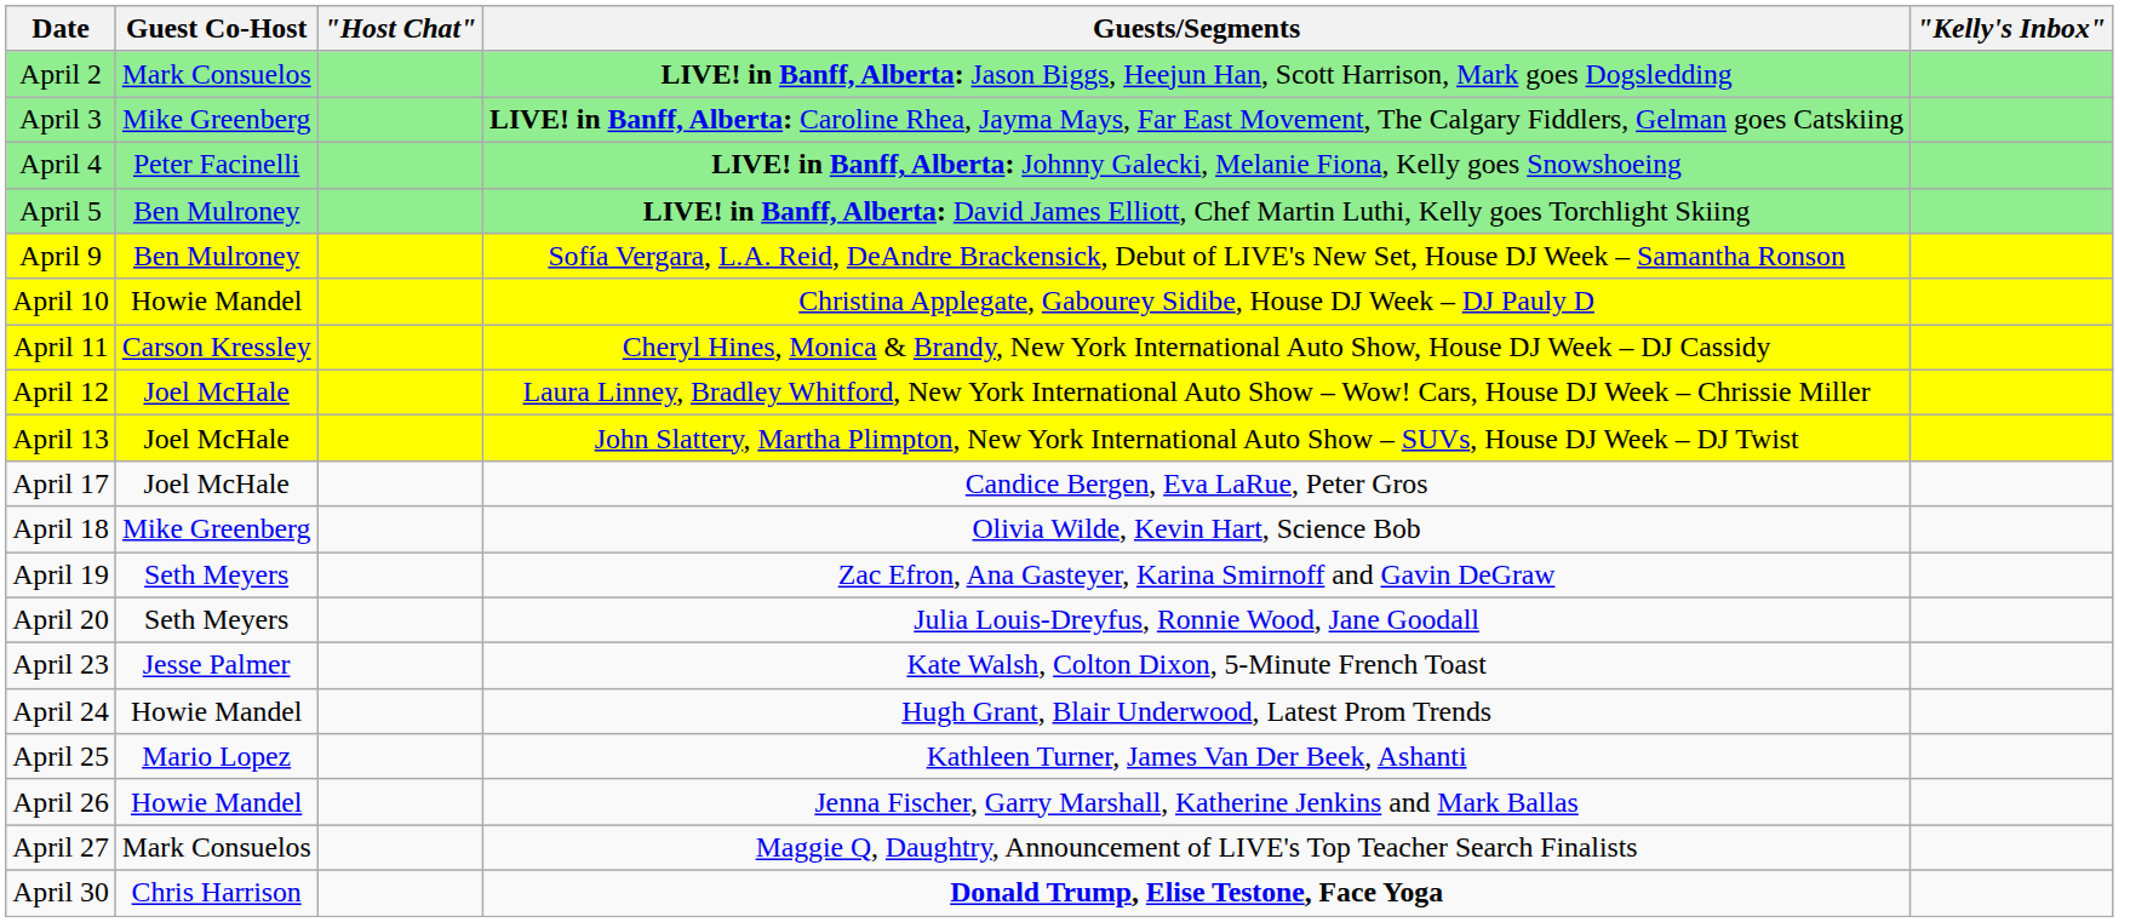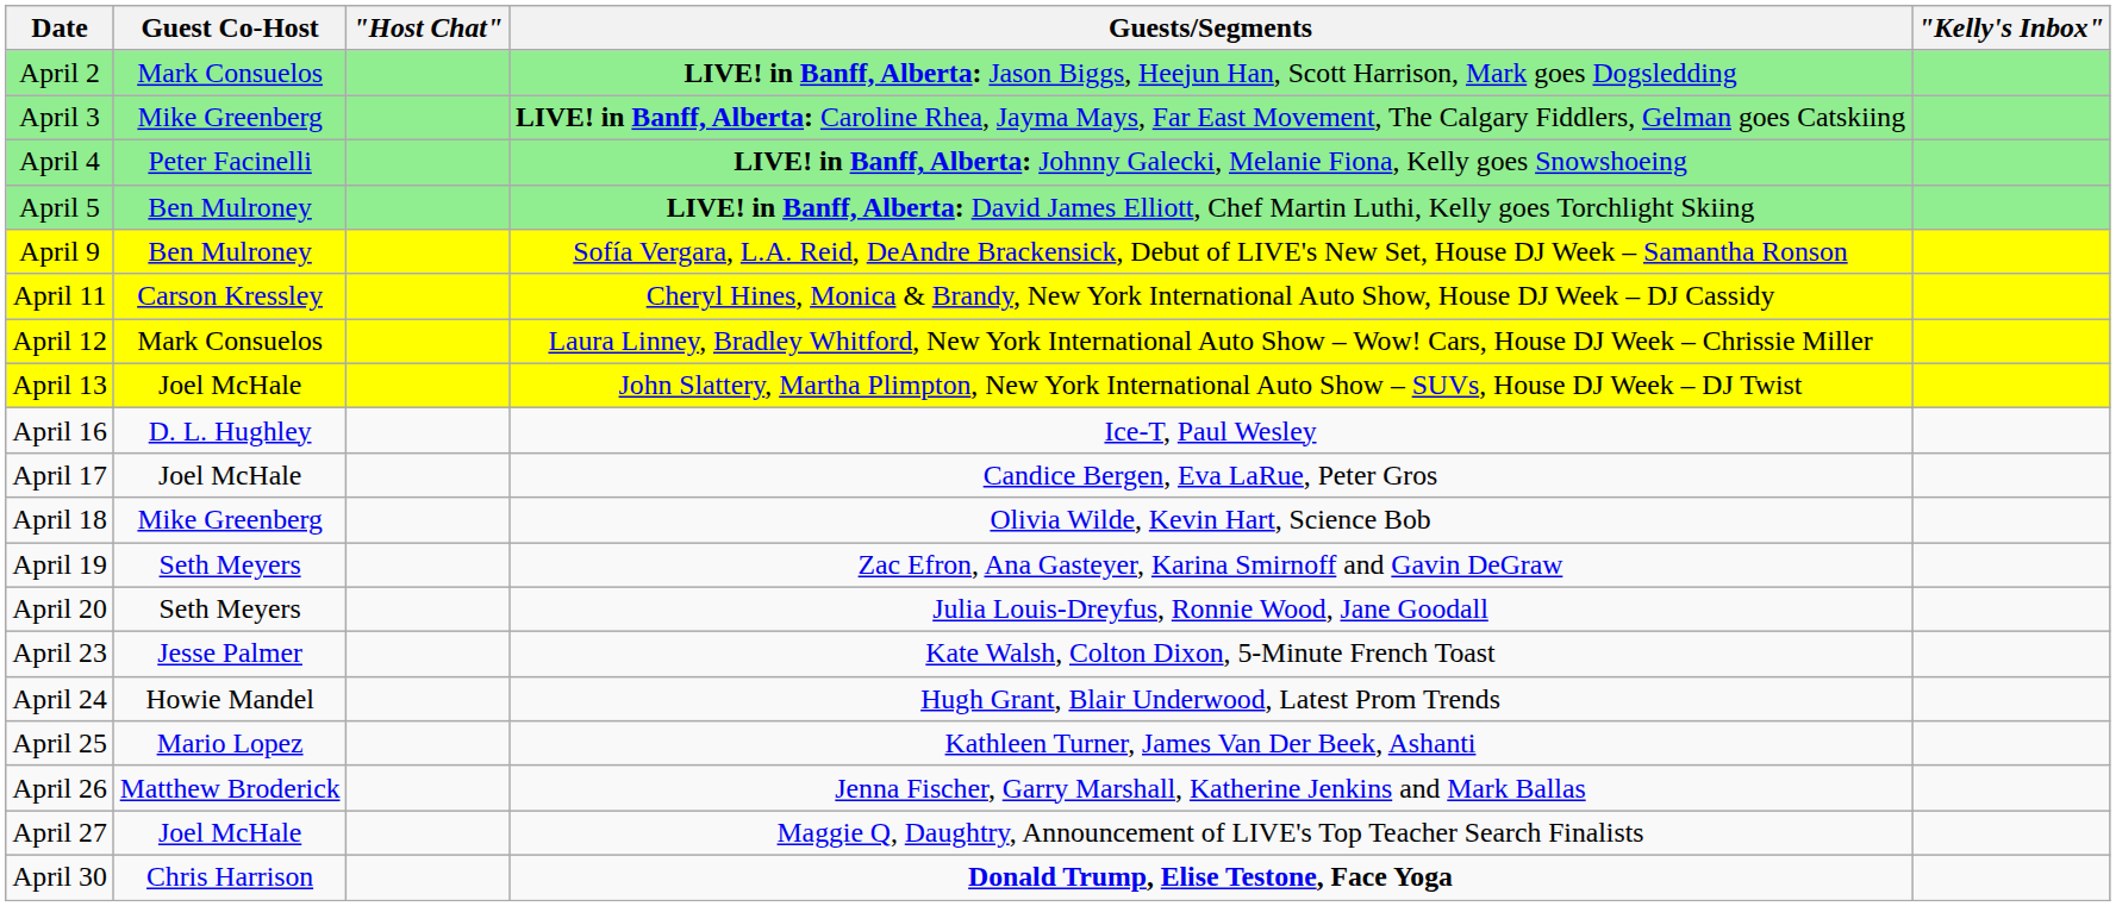- row: April 10 | Howie Mandel | Christina Applegate, Gabourey Sidibe, House DJ Week – DJ Pauly D
April 12 | Guest Co-Host: Joel McHale -> Mark Consuelos
+ row: April 16 | D. L. Hughley | Ice-T, Paul Wesley
April 26 | Guest Co-Host: Howie Mandel -> Matthew Broderick
April 27 | Guest Co-Host: Mark Consuelos -> Joel McHale
